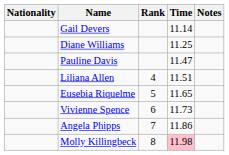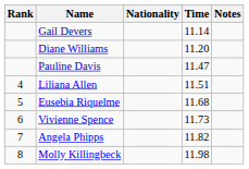columns swapped: Rank <-> Nationality
Diane Williams | Time: 11.25 -> 11.20
Eusebia Riquelme | Time: 11.65 -> 11.68
Angela Phipps | Time: 11.86 -> 11.82
Molly Killingbeck | Time: pink background -> no background
